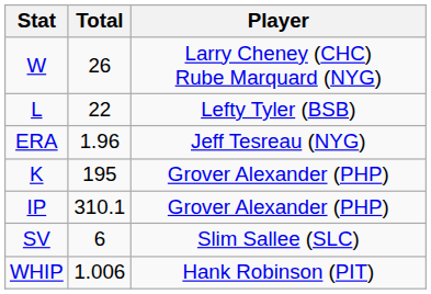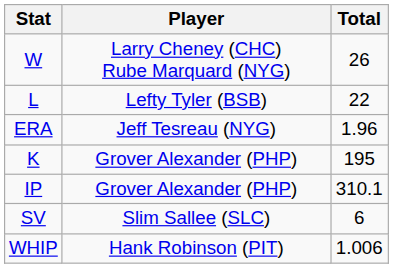columns swapped: Player <-> Total
